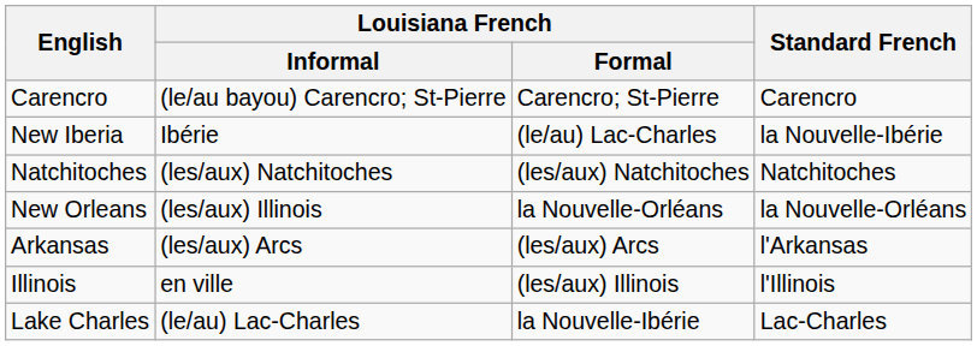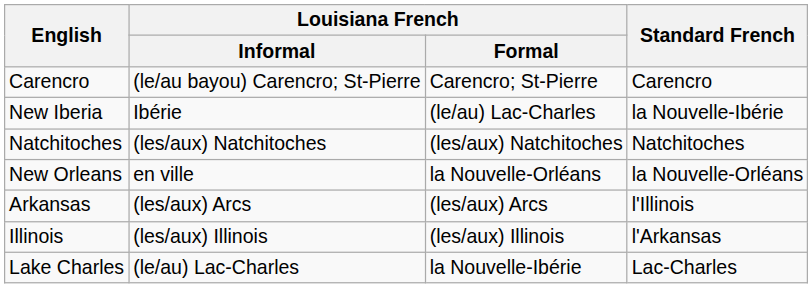New Orleans | Louisiana French / Informal: (les/aux) Illinois -> en ville
Arkansas | Standard French: l'Arkansas -> l'Illinois
Illinois | Louisiana French / Informal: en ville -> (les/aux) Illinois
Illinois | Standard French: l'Illinois -> l'Arkansas
